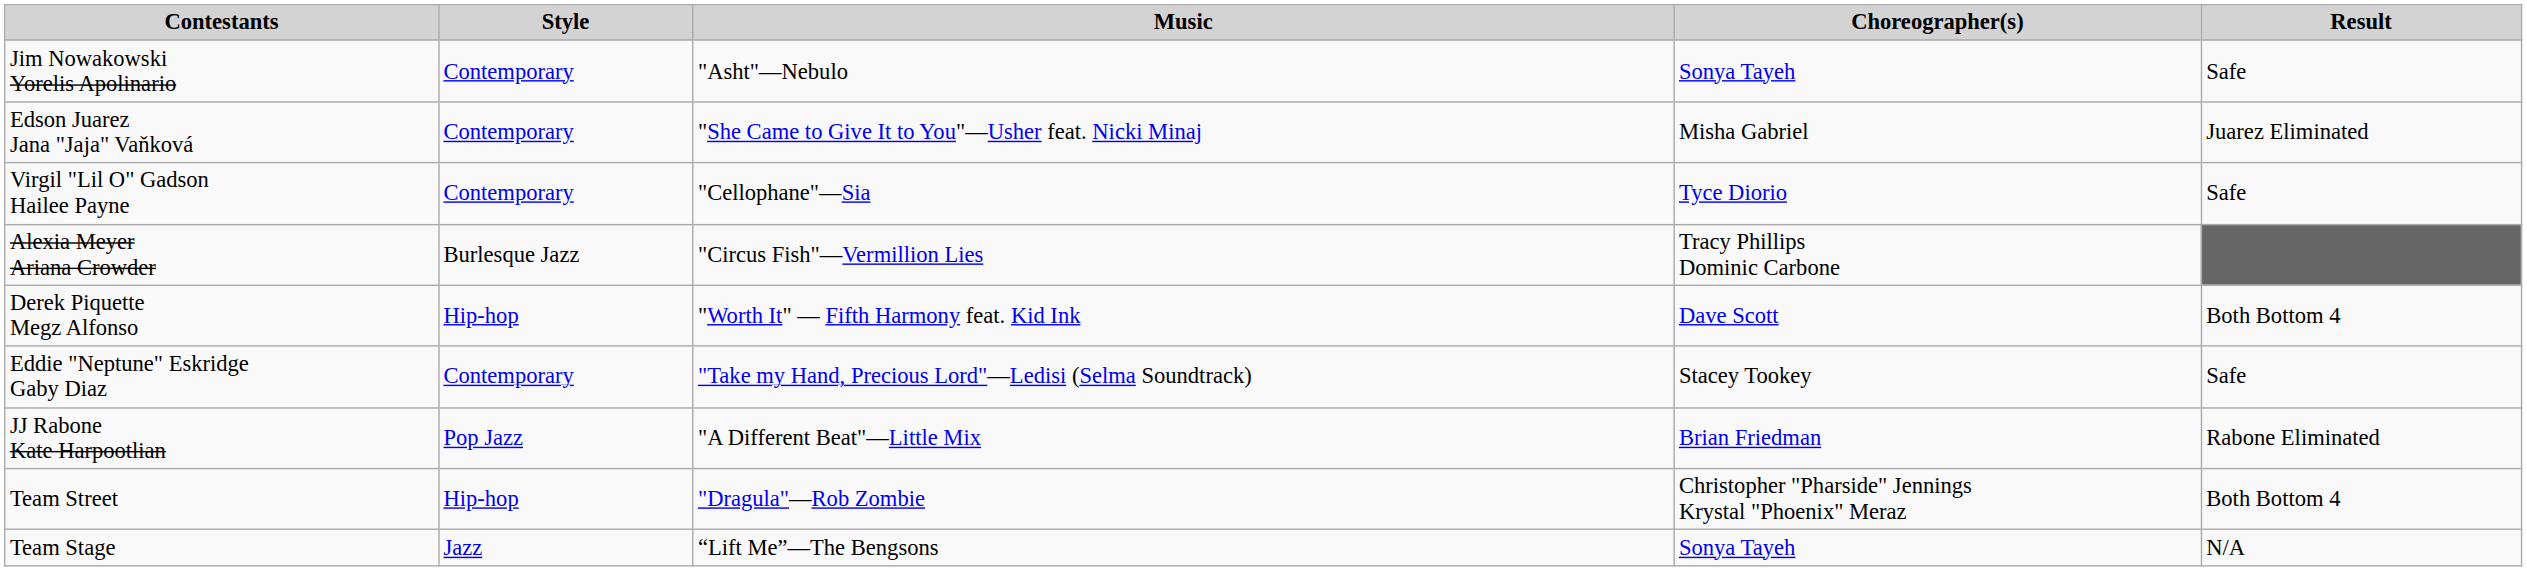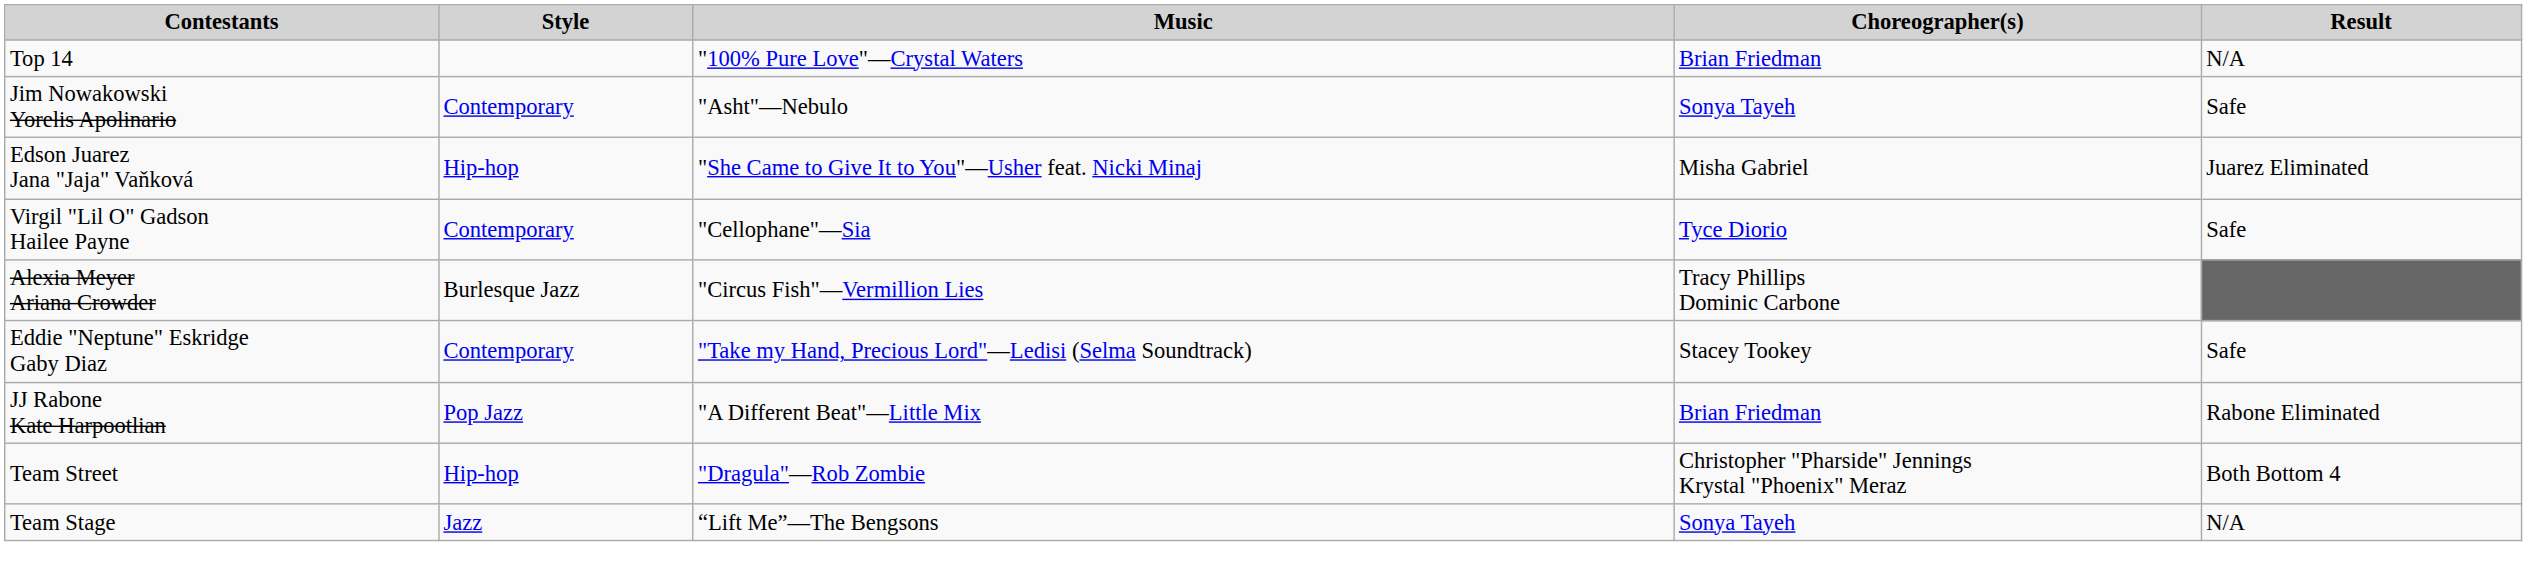+ row: Top 14 | "100% Pure Love"—Crystal Waters | Brian Friedman | N/A
Edson Juarez Jana "Jaja" Vaňková | Style: Contemporary -> Hip-hop
- row: Derek Piquette Megz Alfonso | Hip-hop | "Worth It" — Fifth Harmony feat. Kid Ink | Dave Scott | Both Bottom 4
